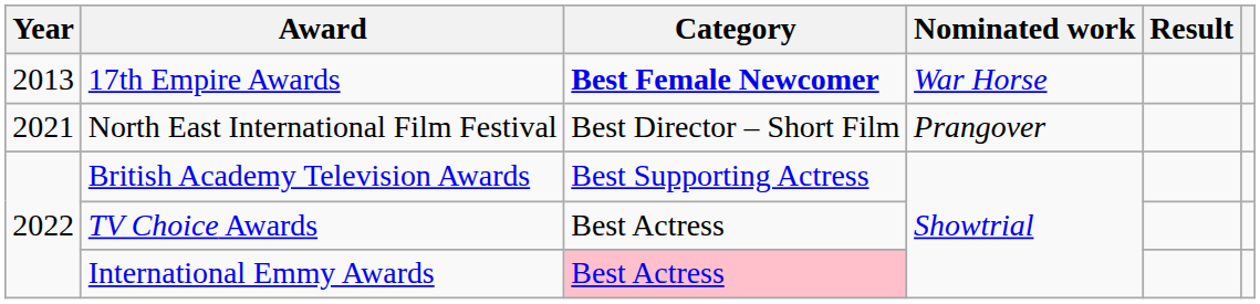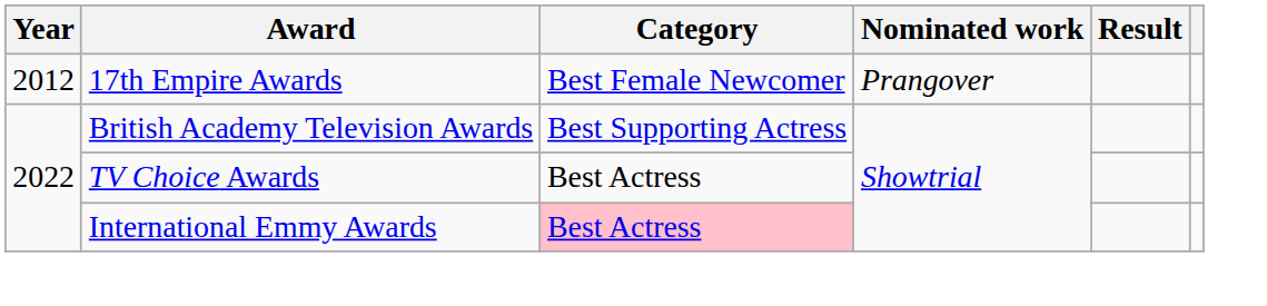17th Empire Awards | Year: 2013 -> 2012
17th Empire Awards | Category: bold -> normal
17th Empire Awards | Nominated work: War Horse -> Prangover
- row: 2021 | North East International Film Festival | Best Director – Short Film | Prangover
